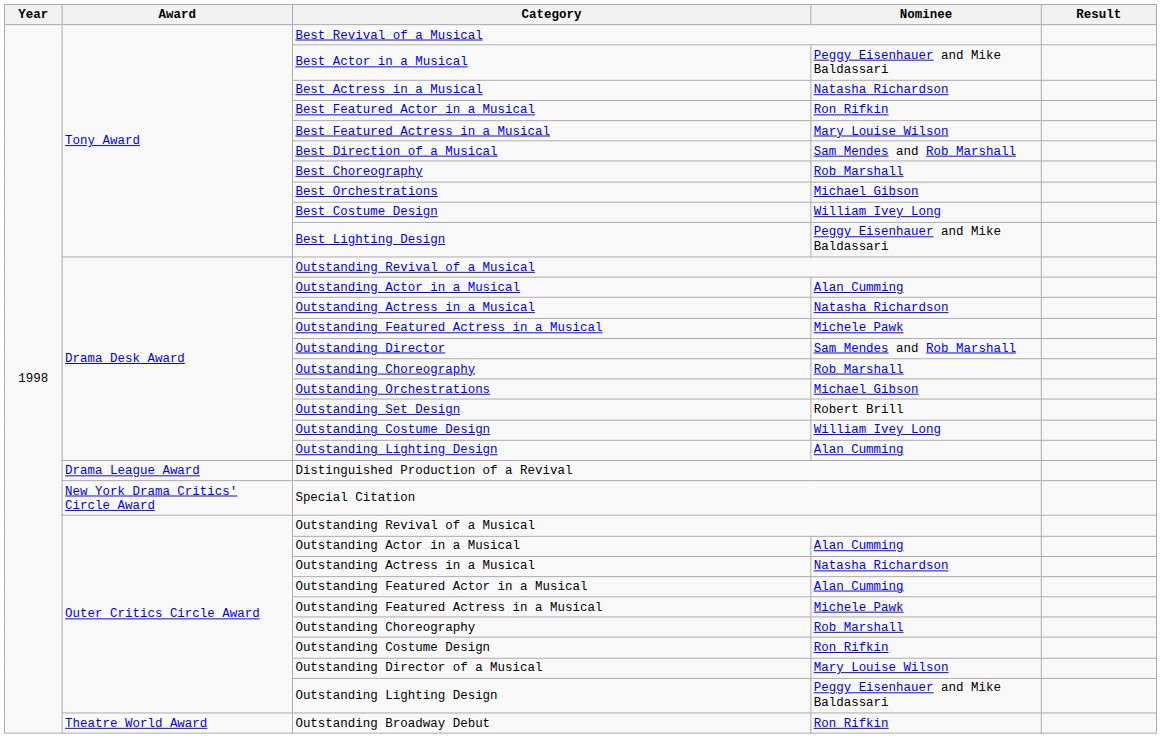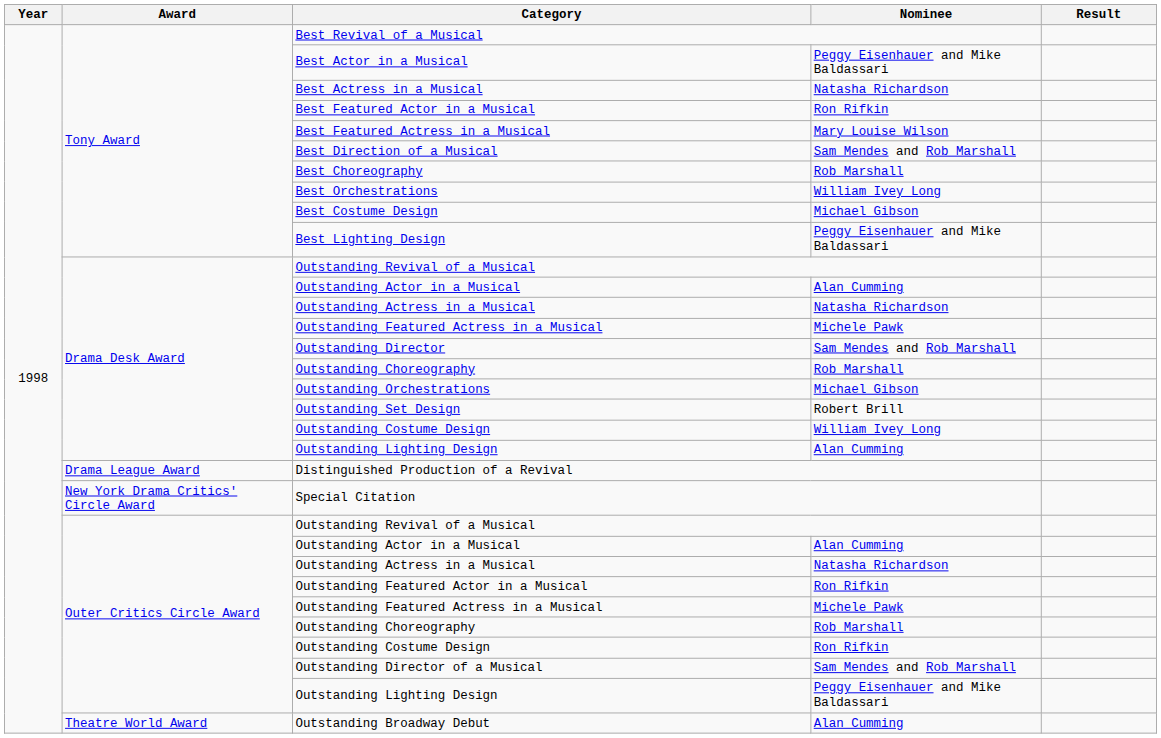Best Orchestrations | Nominee: Michael Gibson -> William Ivey Long
Best Costume Design | Nominee: William Ivey Long -> Michael Gibson
Outstanding Featured Actor in a Musical | Nominee: Alan Cumming -> Ron Rifkin
Outstanding Director of a Musical | Nominee: Mary Louise Wilson -> Sam Mendes and Rob Marshall
Outstanding Broadway Debut | Nominee: Ron Rifkin -> Alan Cumming
